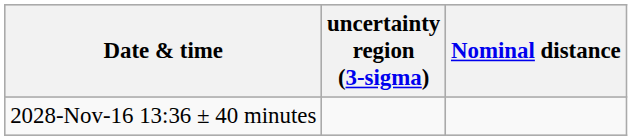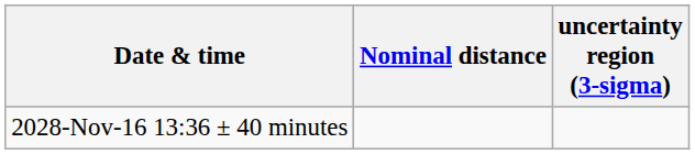columns swapped: Nominal distance <-> uncertainty region (3-sigma)
